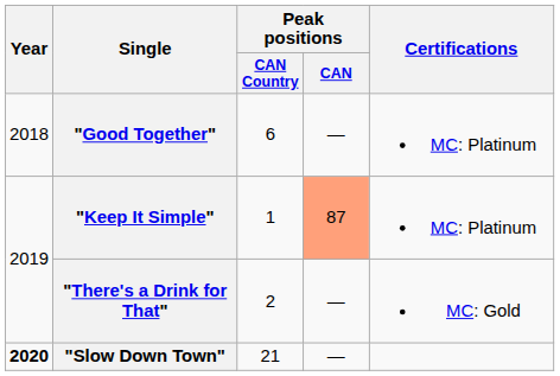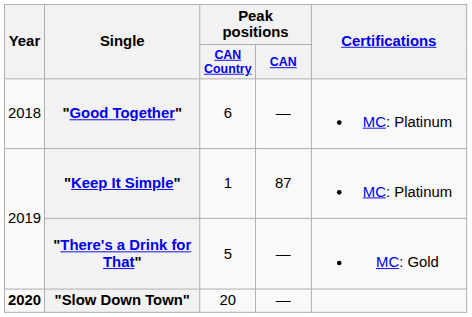"Keep It Simple" | Peak positions / CAN: lightsalmon background -> no background
"There's a Drink for That" | Peak positions / CAN Country: 2 -> 5
"Slow Down Town" | Peak positions / CAN Country: 21 -> 20
